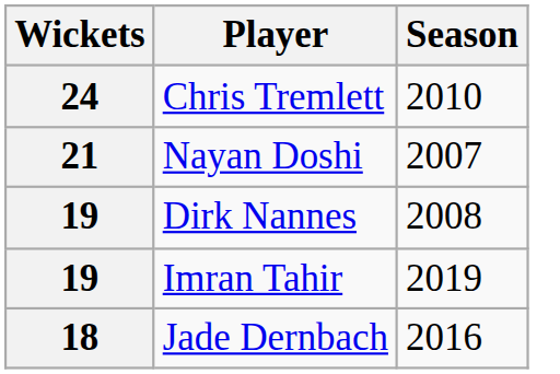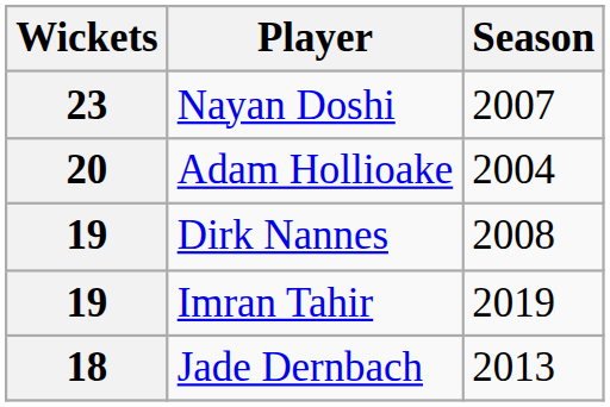- row: 24 | Chris Tremlett | 2010
Nayan Doshi | Wickets: 21 -> 23
+ row: 20 | Adam Hollioake | 2004
Jade Dernbach | Season: 2016 -> 2013
